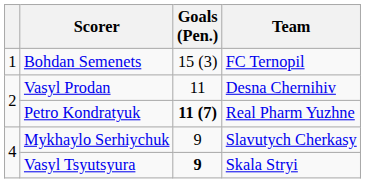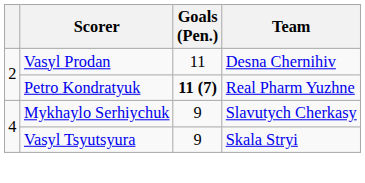- row: 1 | Bohdan Semenets | 15 (3) | FC Ternopil
Vasyl Tsyutsyura | Goals (Pen.): bold -> normal
